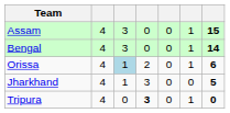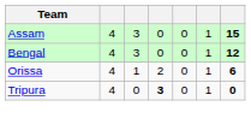Bengal | column 7: 14 -> 12
Orissa | column 3: lightblue background -> no background
- row: Jharkhand | 4 | 1 | 3 | 0 | 0 | 5
